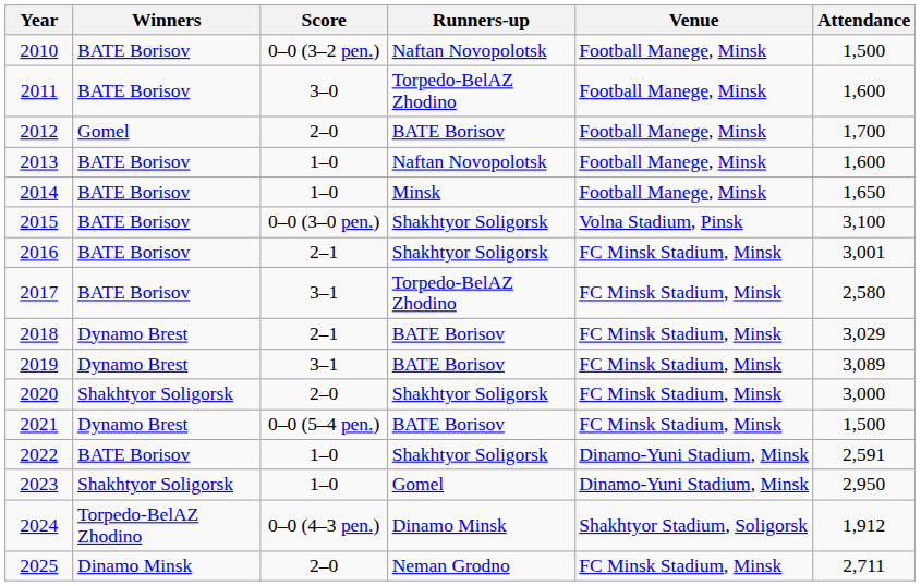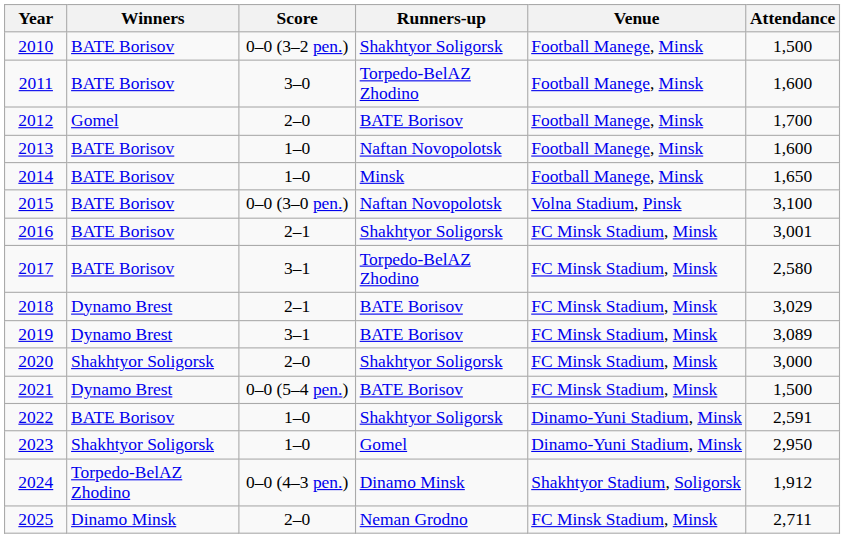2010 | Runners-up: Naftan Novopolotsk -> Shakhtyor Soligorsk
2015 | Runners-up: Shakhtyor Soligorsk -> Naftan Novopolotsk
